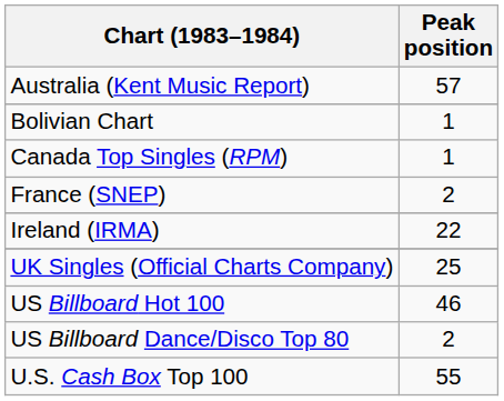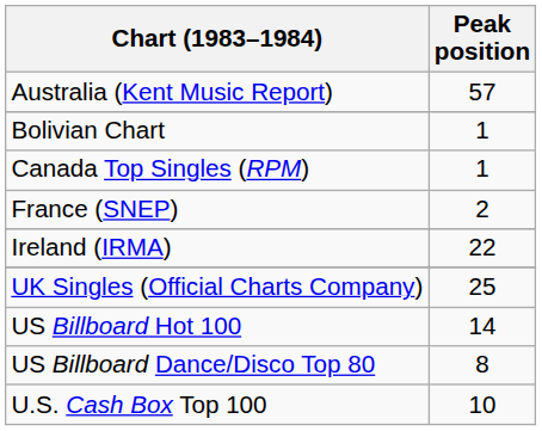US Billboard Hot 100 | Peak position: 46 -> 14
US Billboard Dance/Disco Top 80 | Peak position: 2 -> 8
U.S. Cash Box Top 100 | Peak position: 55 -> 10
